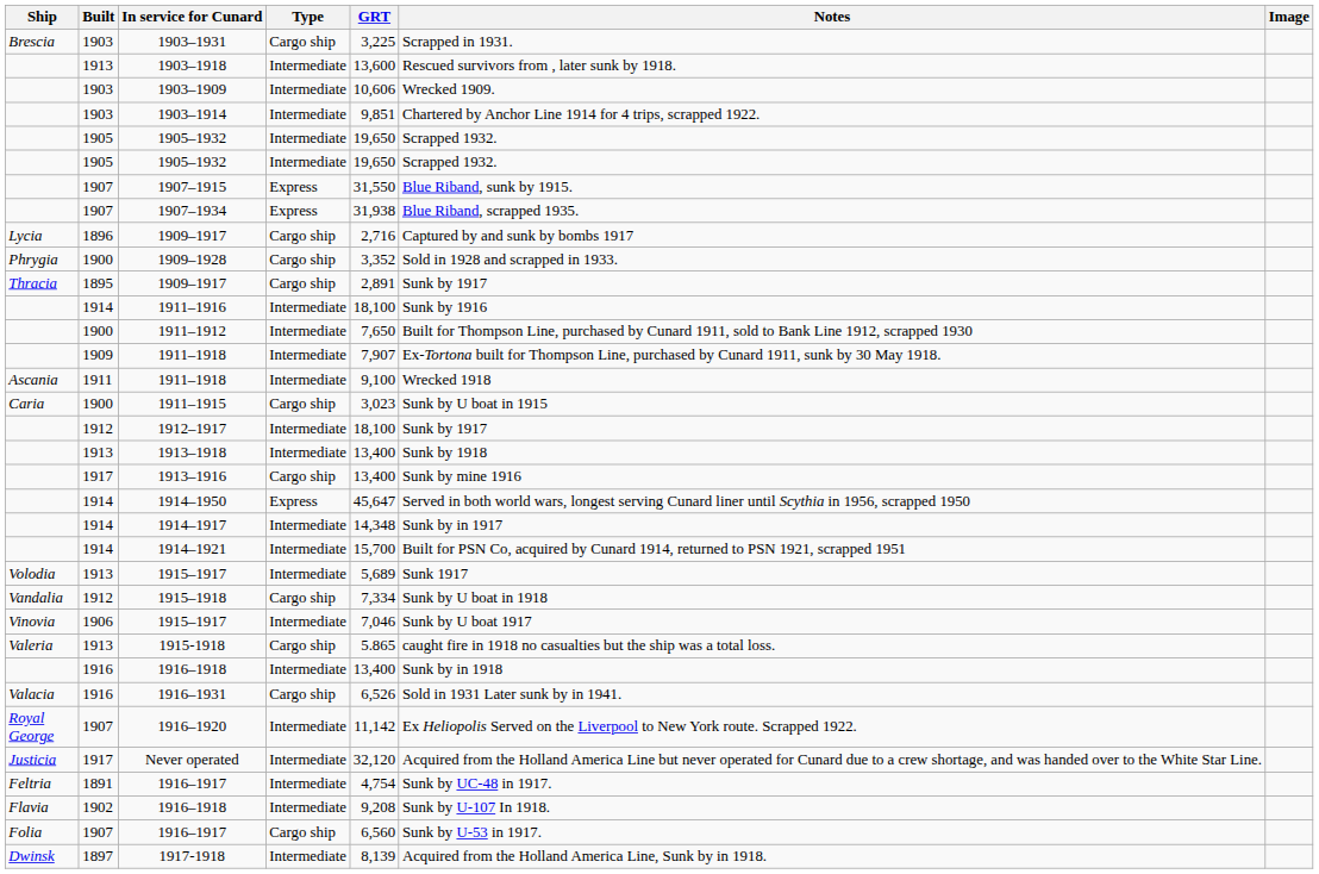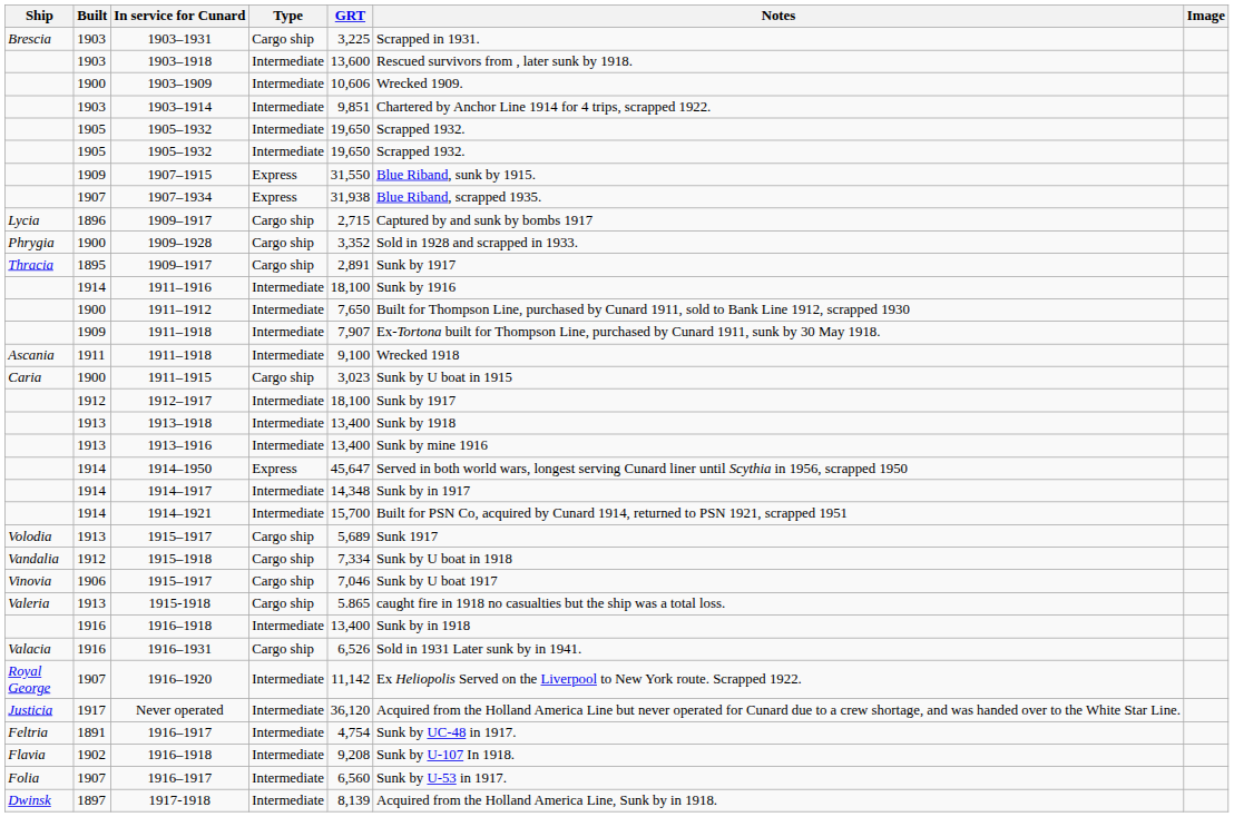1903–1918 | Built: 1913 -> 1903
1903–1909 | Built: 1903 -> 1900
1907–1915 | Built: 1907 -> 1909
Lycia / 1909–1917 | GRT: 2,716 -> 2,715
1913–1916 | Built: 1917 -> 1913
1913–1916 | Type: Cargo ship -> Intermediate
Volodia / 1915–1917 | Type: Intermediate -> Cargo ship
Vinovia / 1915–1917 | Type: Intermediate -> Cargo ship
Never operated | GRT: 32,120 -> 36,120
Folia / 1916–1917 | Type: Cargo ship -> Intermediate
